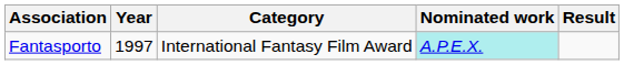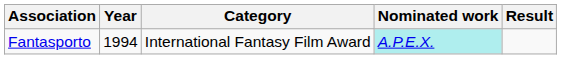Fantasporto | Year: 1997 -> 1994
